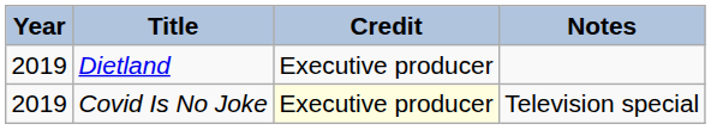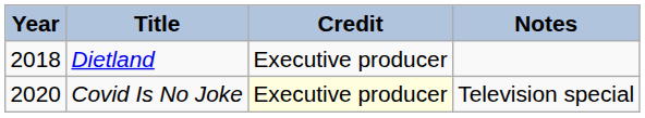Dietland | Year: 2019 -> 2018
Covid Is No Joke | Year: 2019 -> 2020
